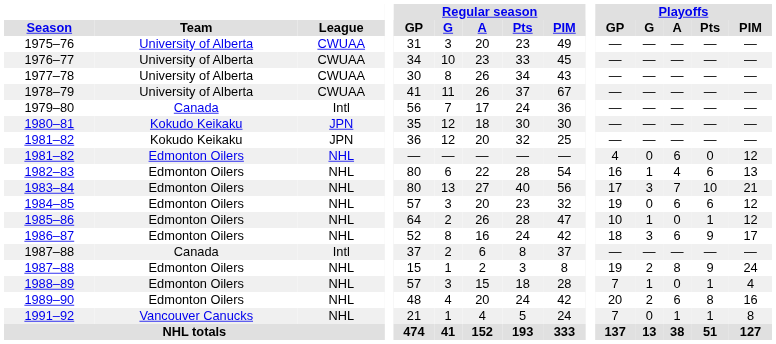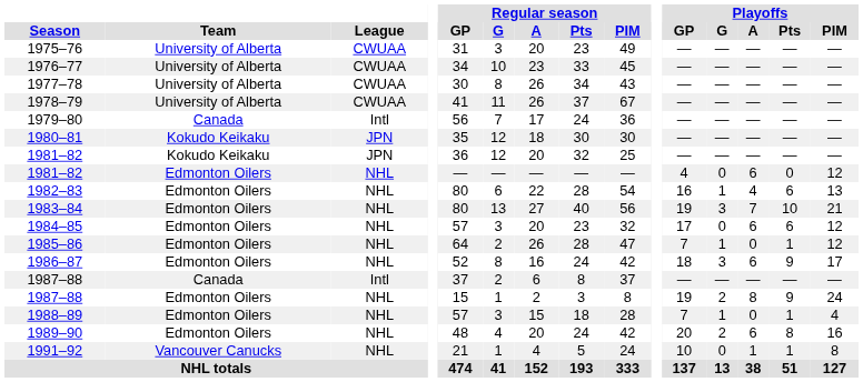1983–84 | Playoffs / GP: 17 -> 19
1984–85 | Playoffs / GP: 19 -> 17
1985–86 | Playoffs / GP: 10 -> 7
1991–92 | Playoffs / GP: 7 -> 10
